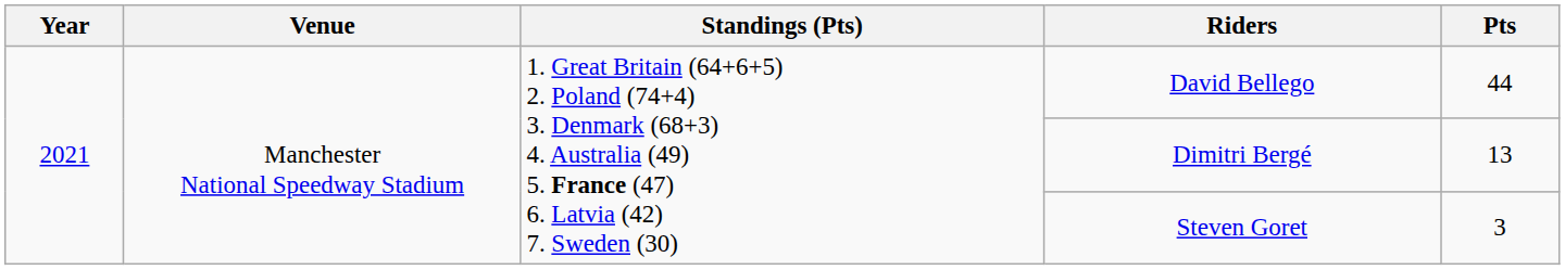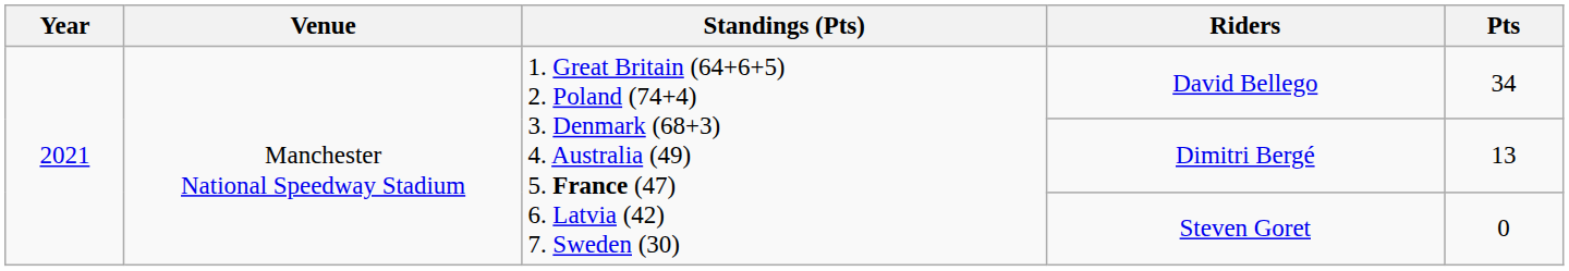David Bellego | Pts: 44 -> 34
Steven Goret | Pts: 3 -> 0
